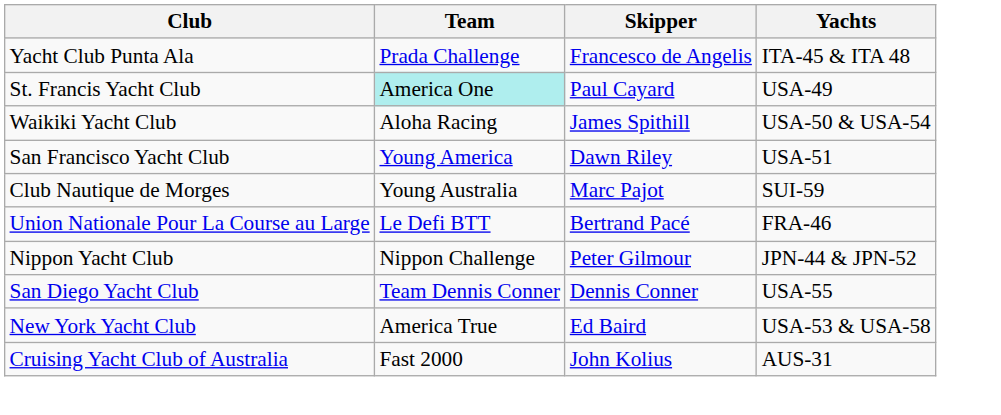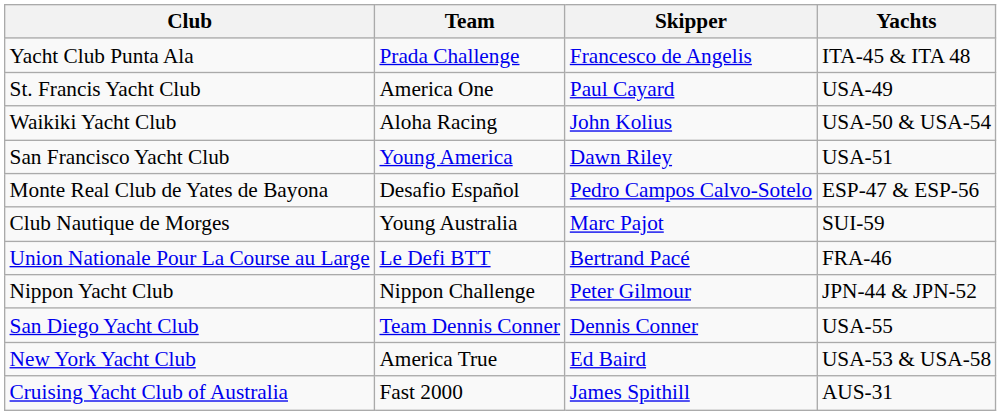St. Francis Yacht Club | Team: paleturquoise background -> no background
Waikiki Yacht Club | Skipper: James Spithill -> John Kolius
+ row: Monte Real Club de Yates de Bayona | Desafio Español | Pedro Campos Calvo-Sotelo | ESP-47 & ESP-56
Cruising Yacht Club of Australia | Skipper: John Kolius -> James Spithill
